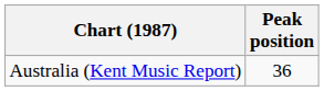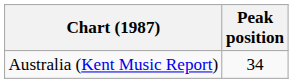Australia (Kent Music Report) | Peak position: 36 -> 34
